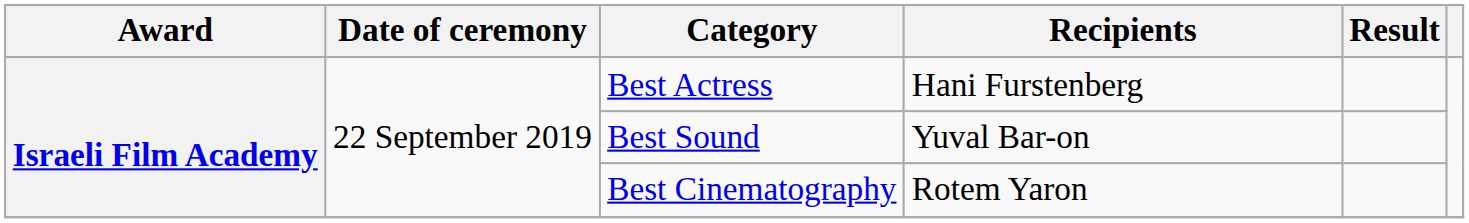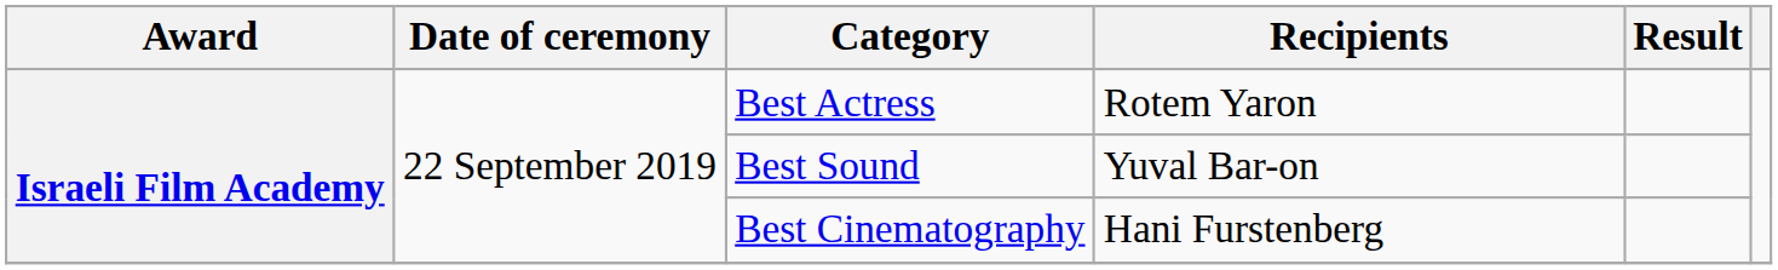Best Actress | Recipients: Hani Furstenberg -> Rotem Yaron
Best Cinematography | Recipients: Rotem Yaron -> Hani Furstenberg
